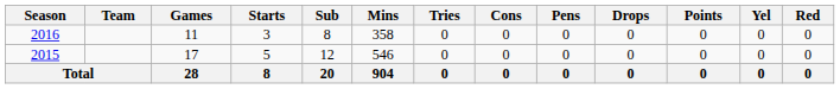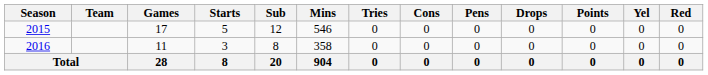rows swapped: 2015 <-> 2016
